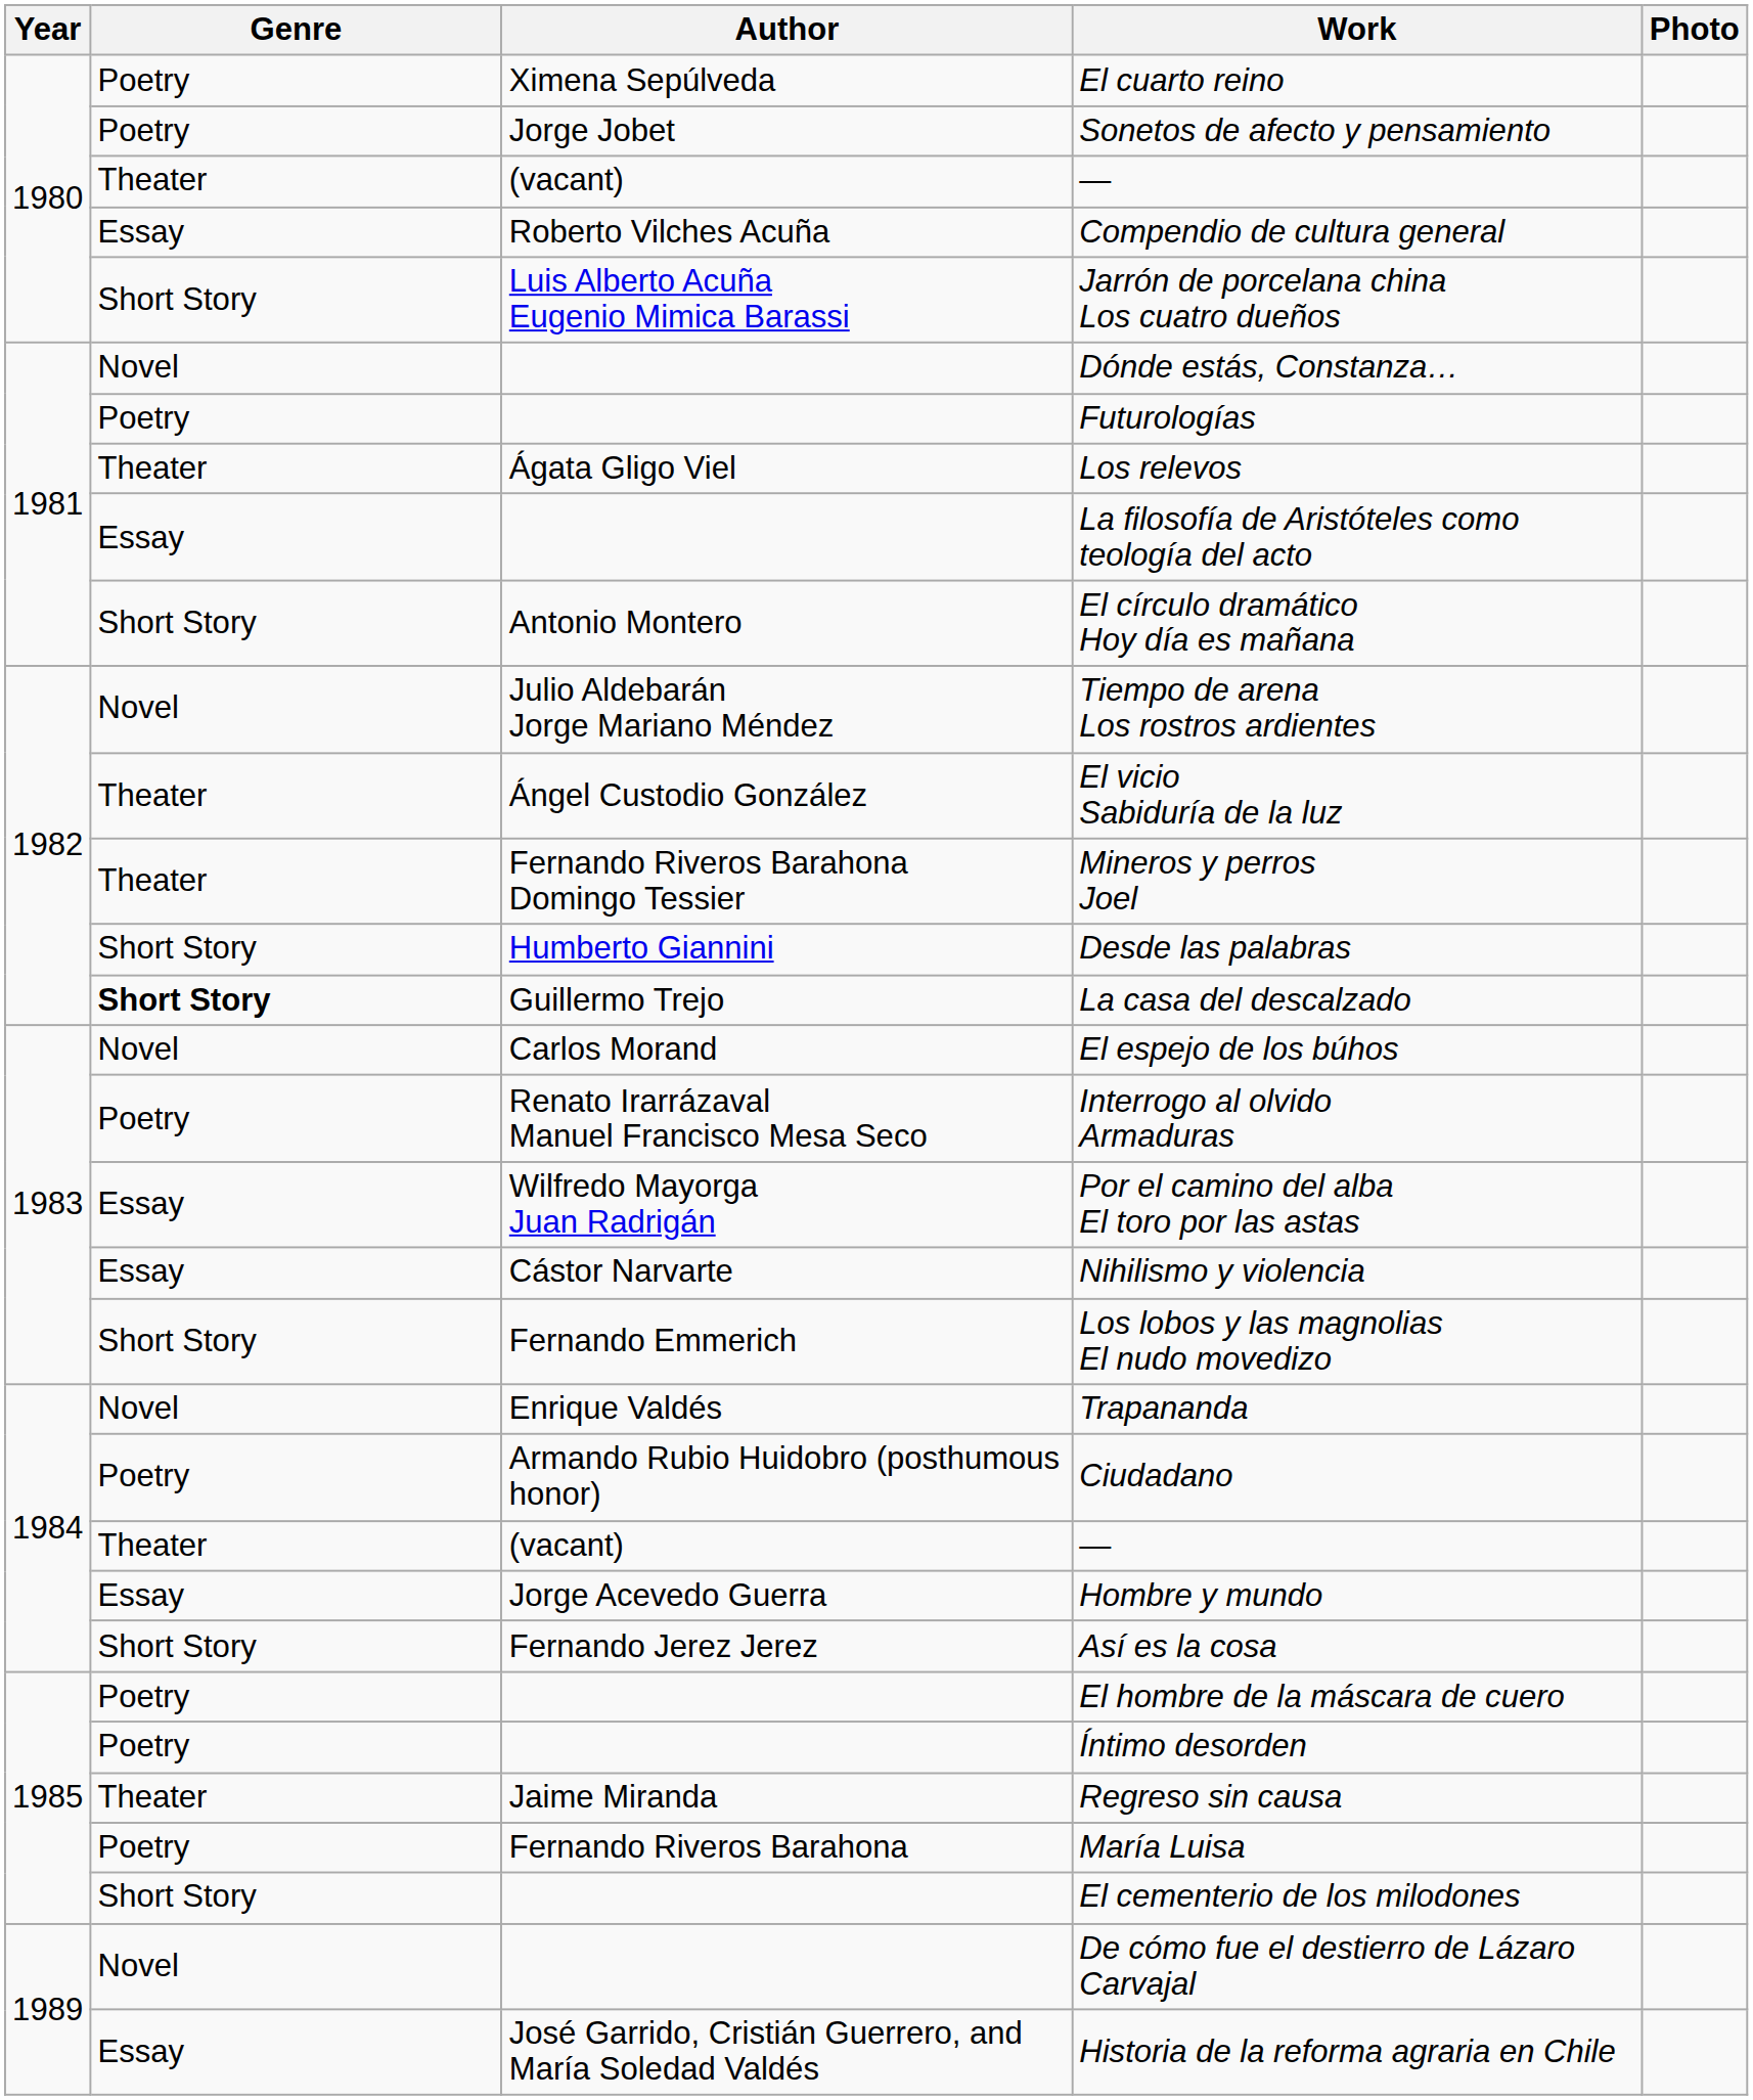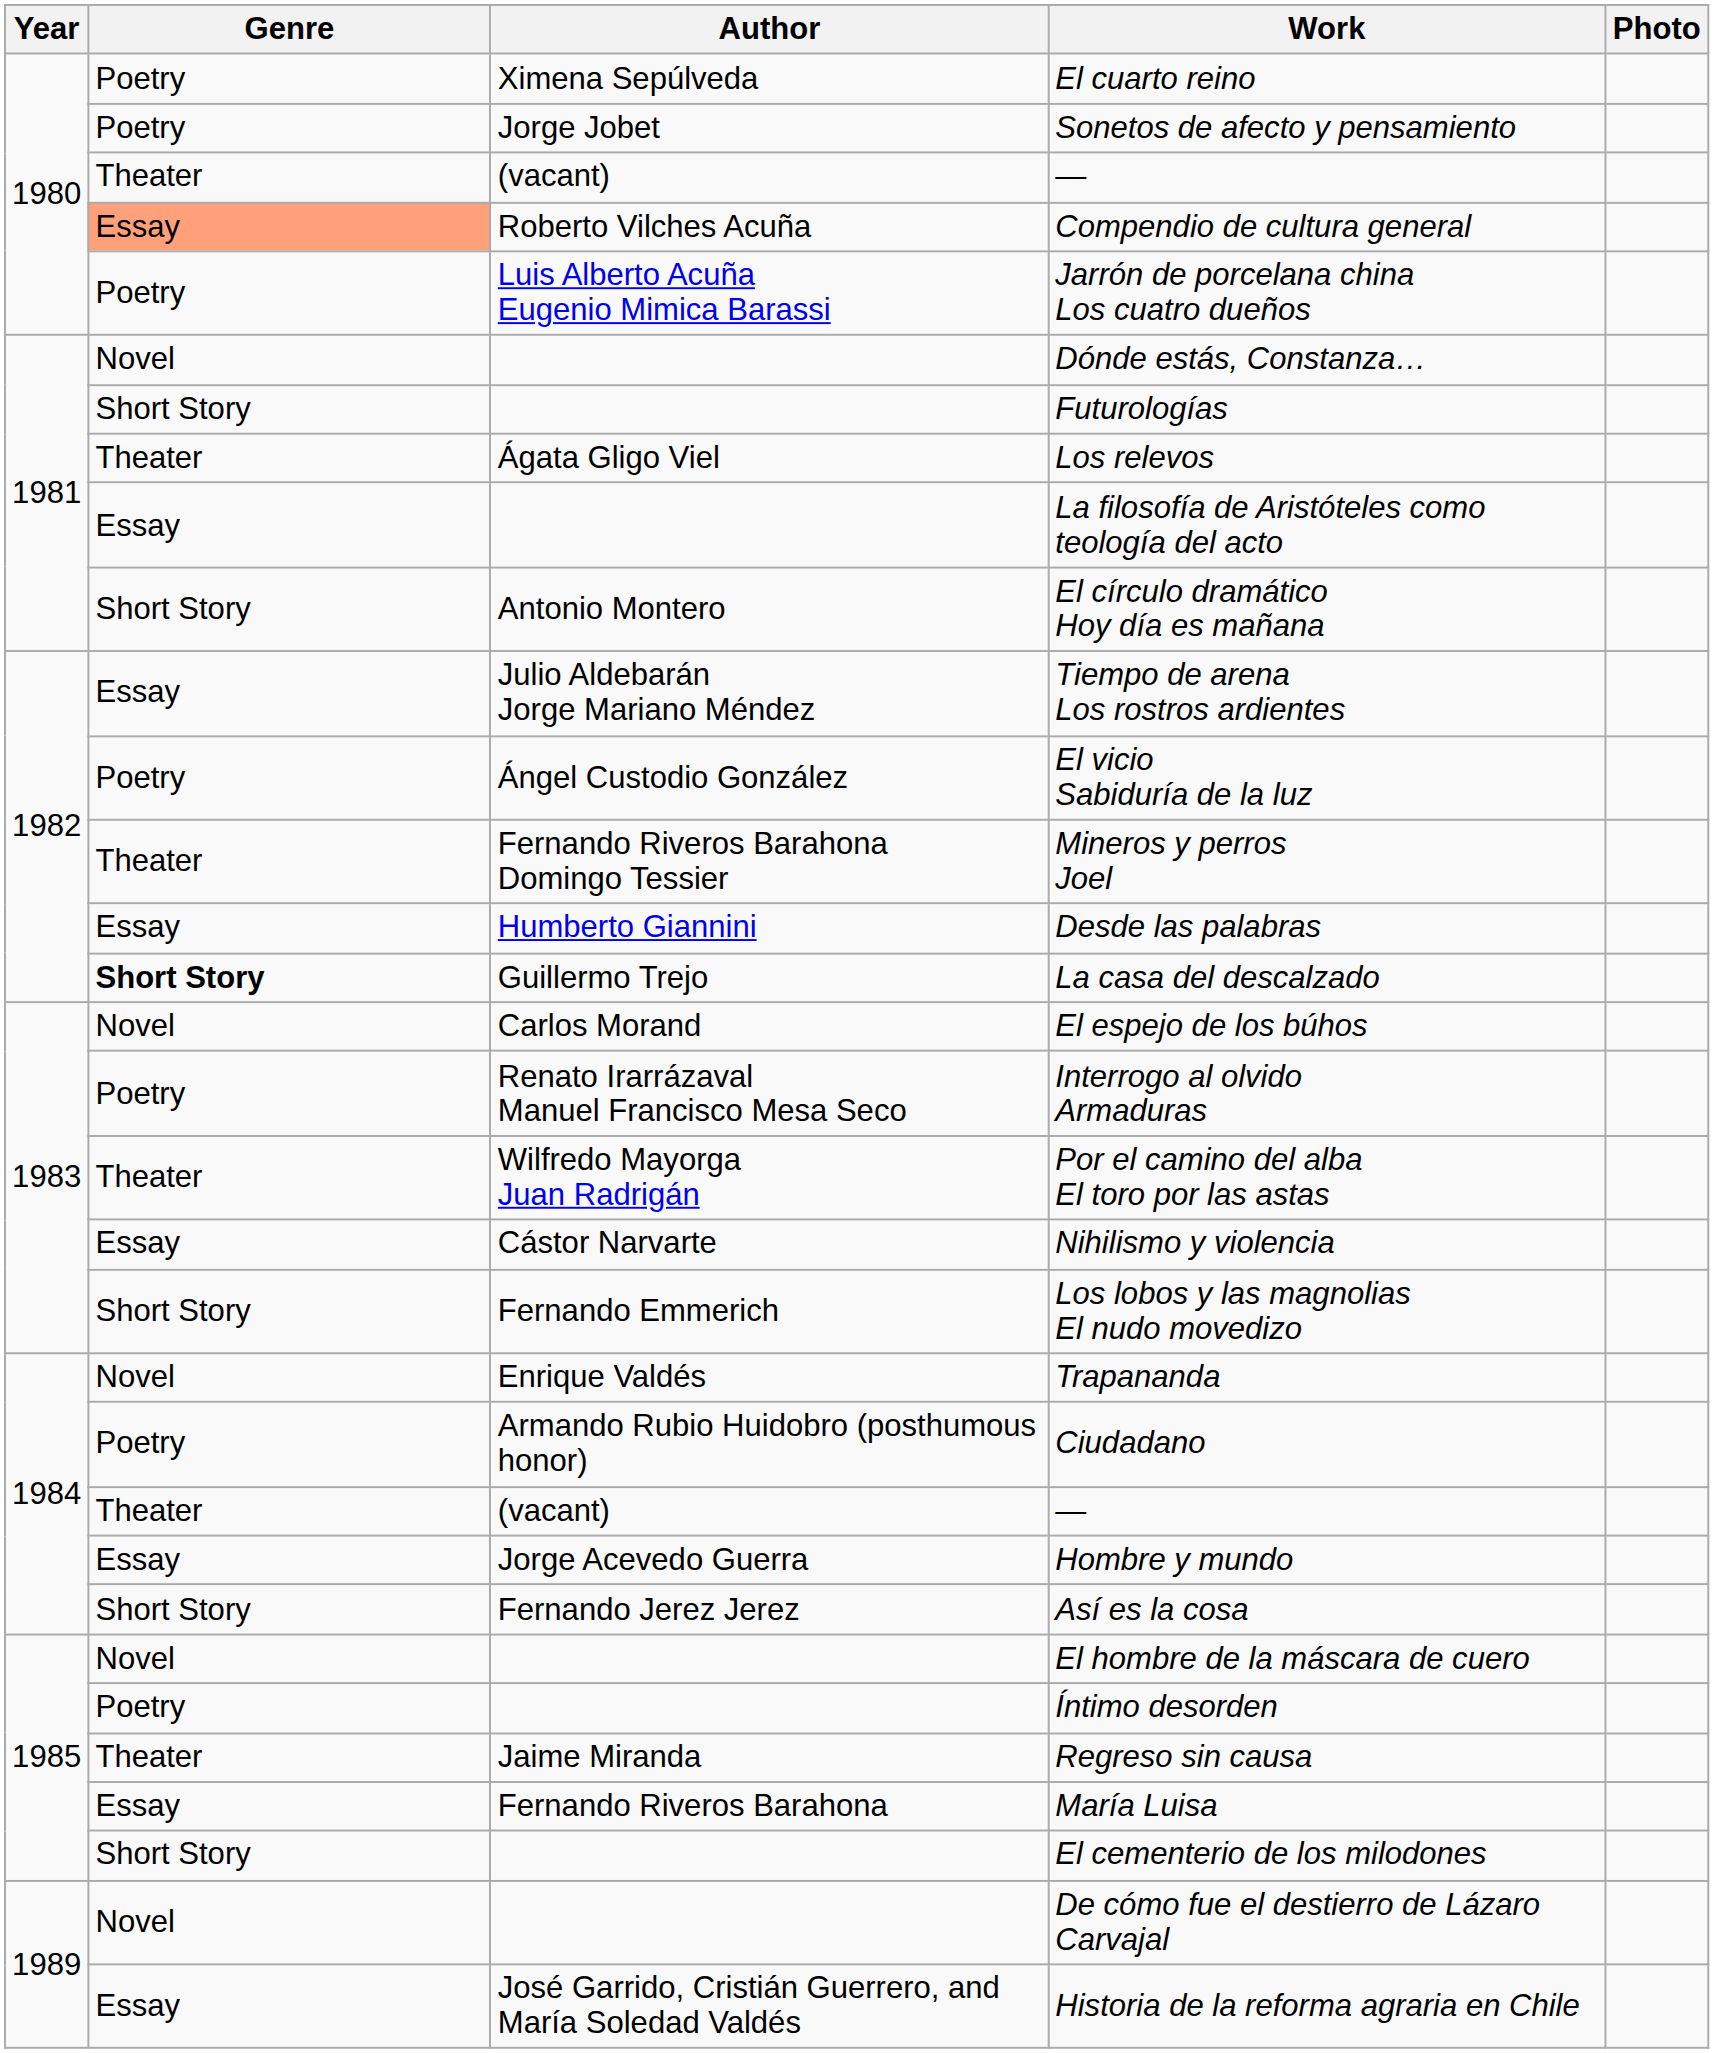Compendio de cultura general | Genre: no background -> lightsalmon background
Jarrón de porcelana china Los cuatro dueños | Genre: Short Story -> Poetry
Futurologías | Genre: Poetry -> Short Story
Tiempo de arena Los rostros ardientes | Genre: Novel -> Essay
El vicio Sabiduría de la luz | Genre: Theater -> Poetry
Desde las palabras | Genre: Short Story -> Essay
Por el camino del alba El toro por las astas | Genre: Essay -> Theater
El hombre de la máscara de cuero | Genre: Poetry -> Novel
María Luisa | Genre: Poetry -> Essay
